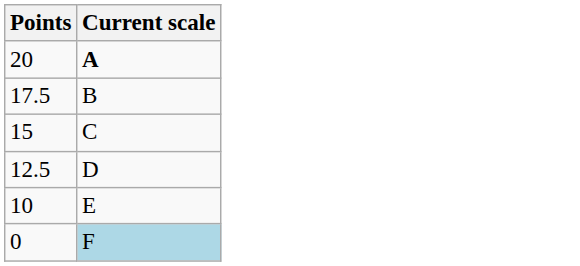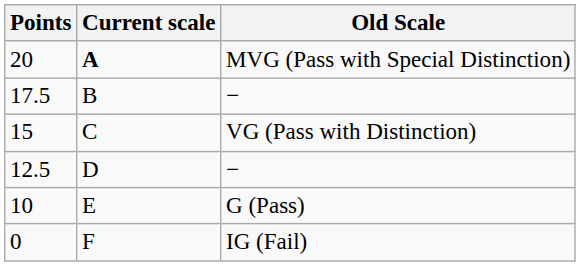+ column: Old Scale | MVG (Pass with Special Distinction) | − | VG (Pass with Distinction) | − | G (Pass) | IG (Fail)
0 | Current scale: lightblue background -> no background
